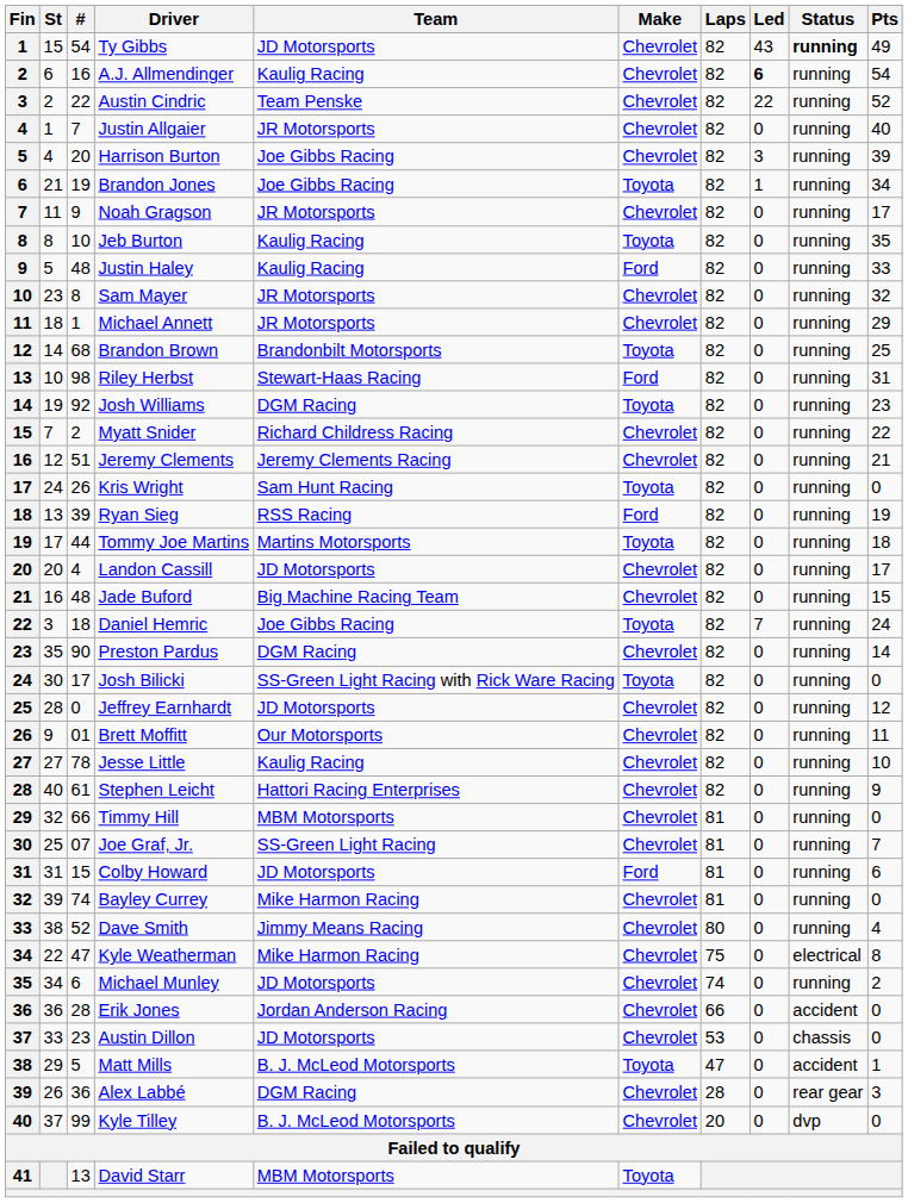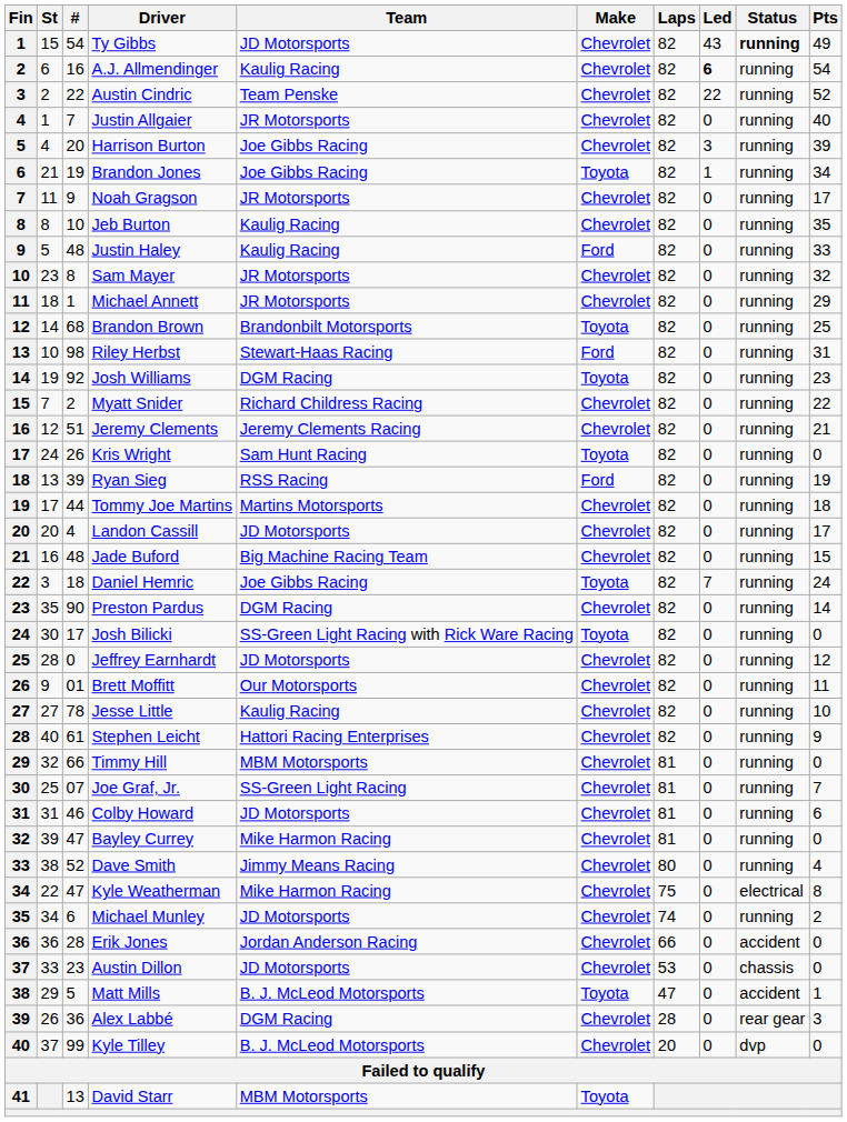Jeb Burton | Make: Toyota -> Chevrolet
Tommy Joe Martins | Make: Toyota -> Chevrolet
Colby Howard | #: 15 -> 46
Colby Howard | Make: Ford -> Chevrolet
Bayley Currey | #: 74 -> 47
